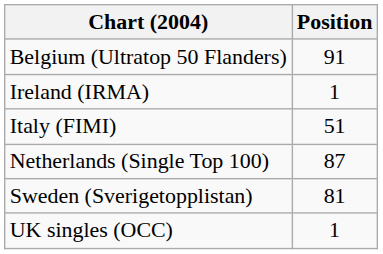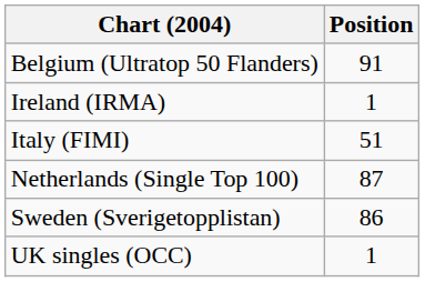Sweden (Sverigetopplistan) | Position: 81 -> 86
